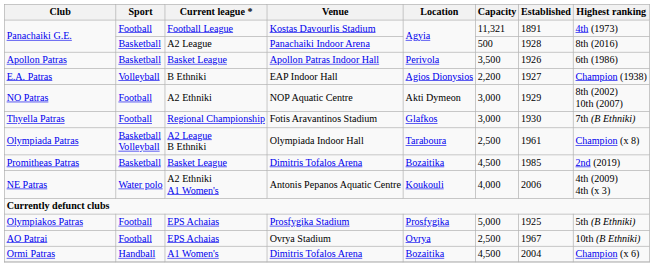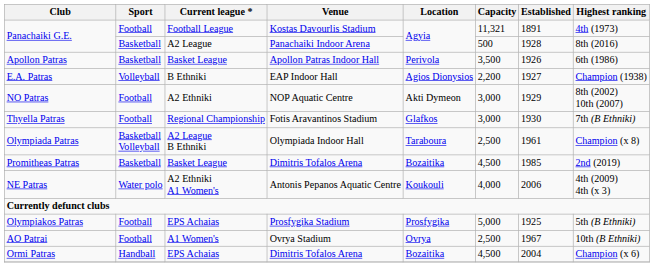AO Patrai | Current league *: EPS Achaias -> A1 Women's
Ormi Patras | Current league *: A1 Women's -> EPS Achaias
